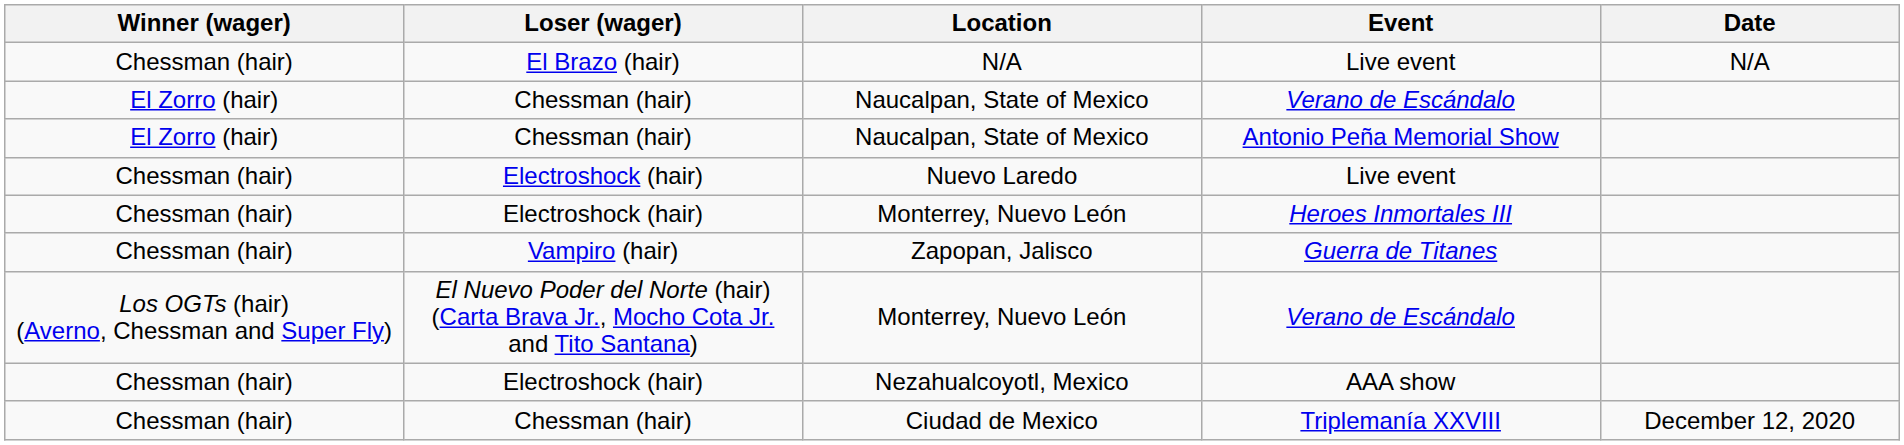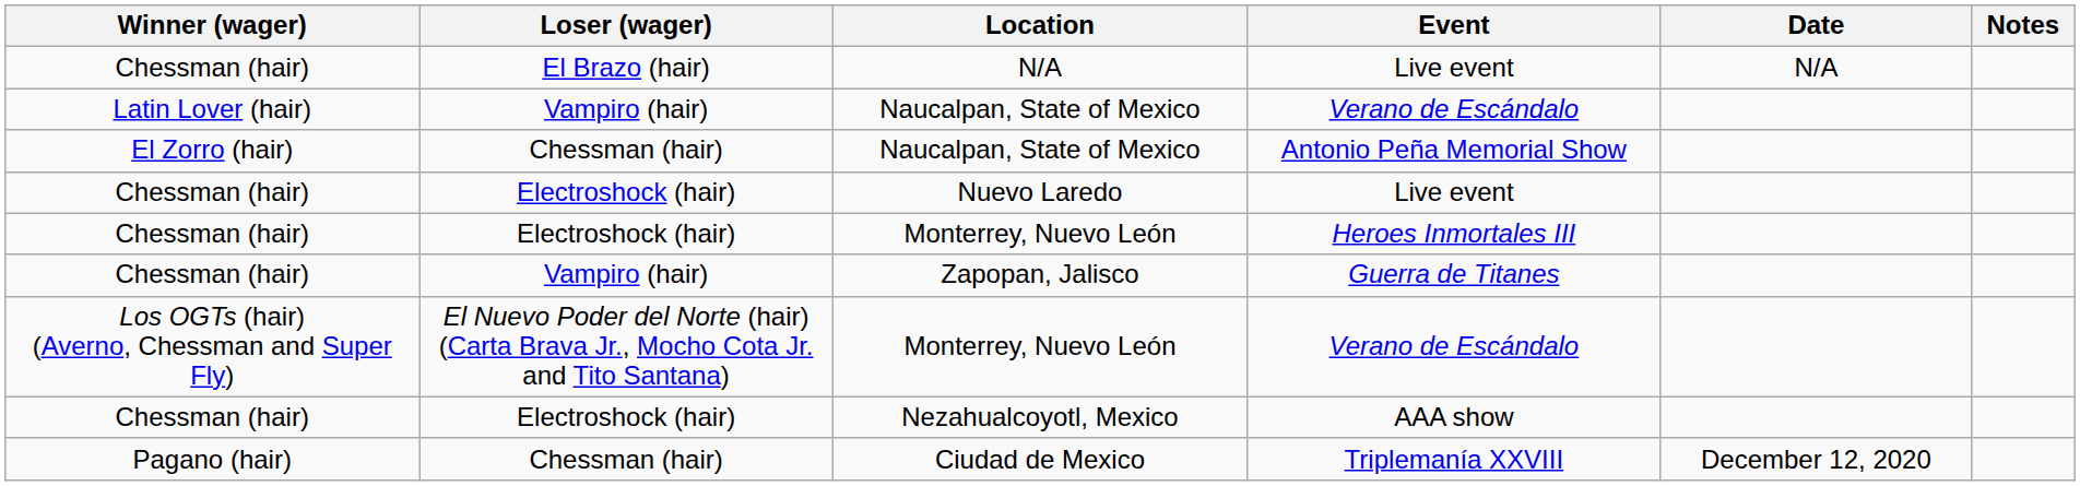+ column: Notes
Naucalpan, State of Mexico / Verano de Escándalo | Winner (wager): El Zorro (hair) -> Latin Lover (hair)
Naucalpan, State of Mexico / Verano de Escándalo | Loser (wager): Chessman (hair) -> Vampiro (hair)
Ciudad de Mexico | Winner (wager): Chessman (hair) -> Pagano (hair)
